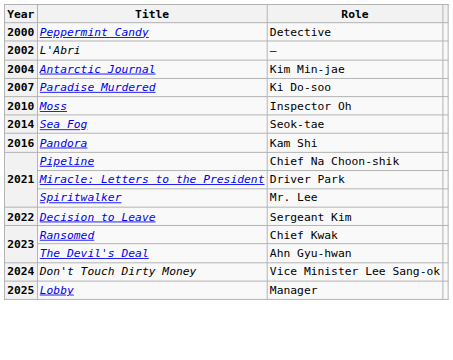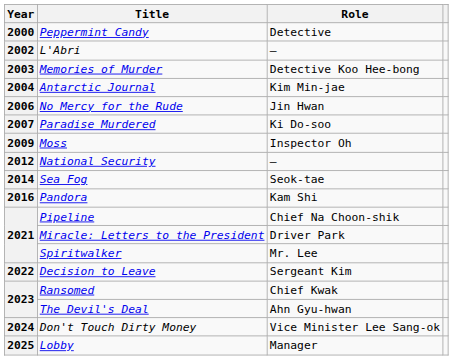+ row: 2003 | Memories of Murder | Detective Koo Hee-bong
+ row: 2006 | No Mercy for the Rude | Jin Hwan
Moss | Year: 2010 -> 2009
+ row: 2012 | National Security | –
